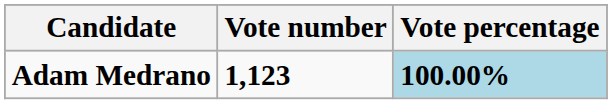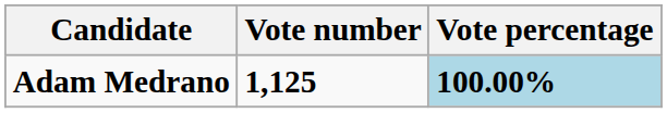Adam Medrano | Vote number: 1,123 -> 1,125
